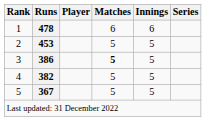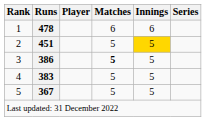2 | Runs: 453 -> 451
2 | Innings: no background -> gold background
4 | Runs: 382 -> 383
